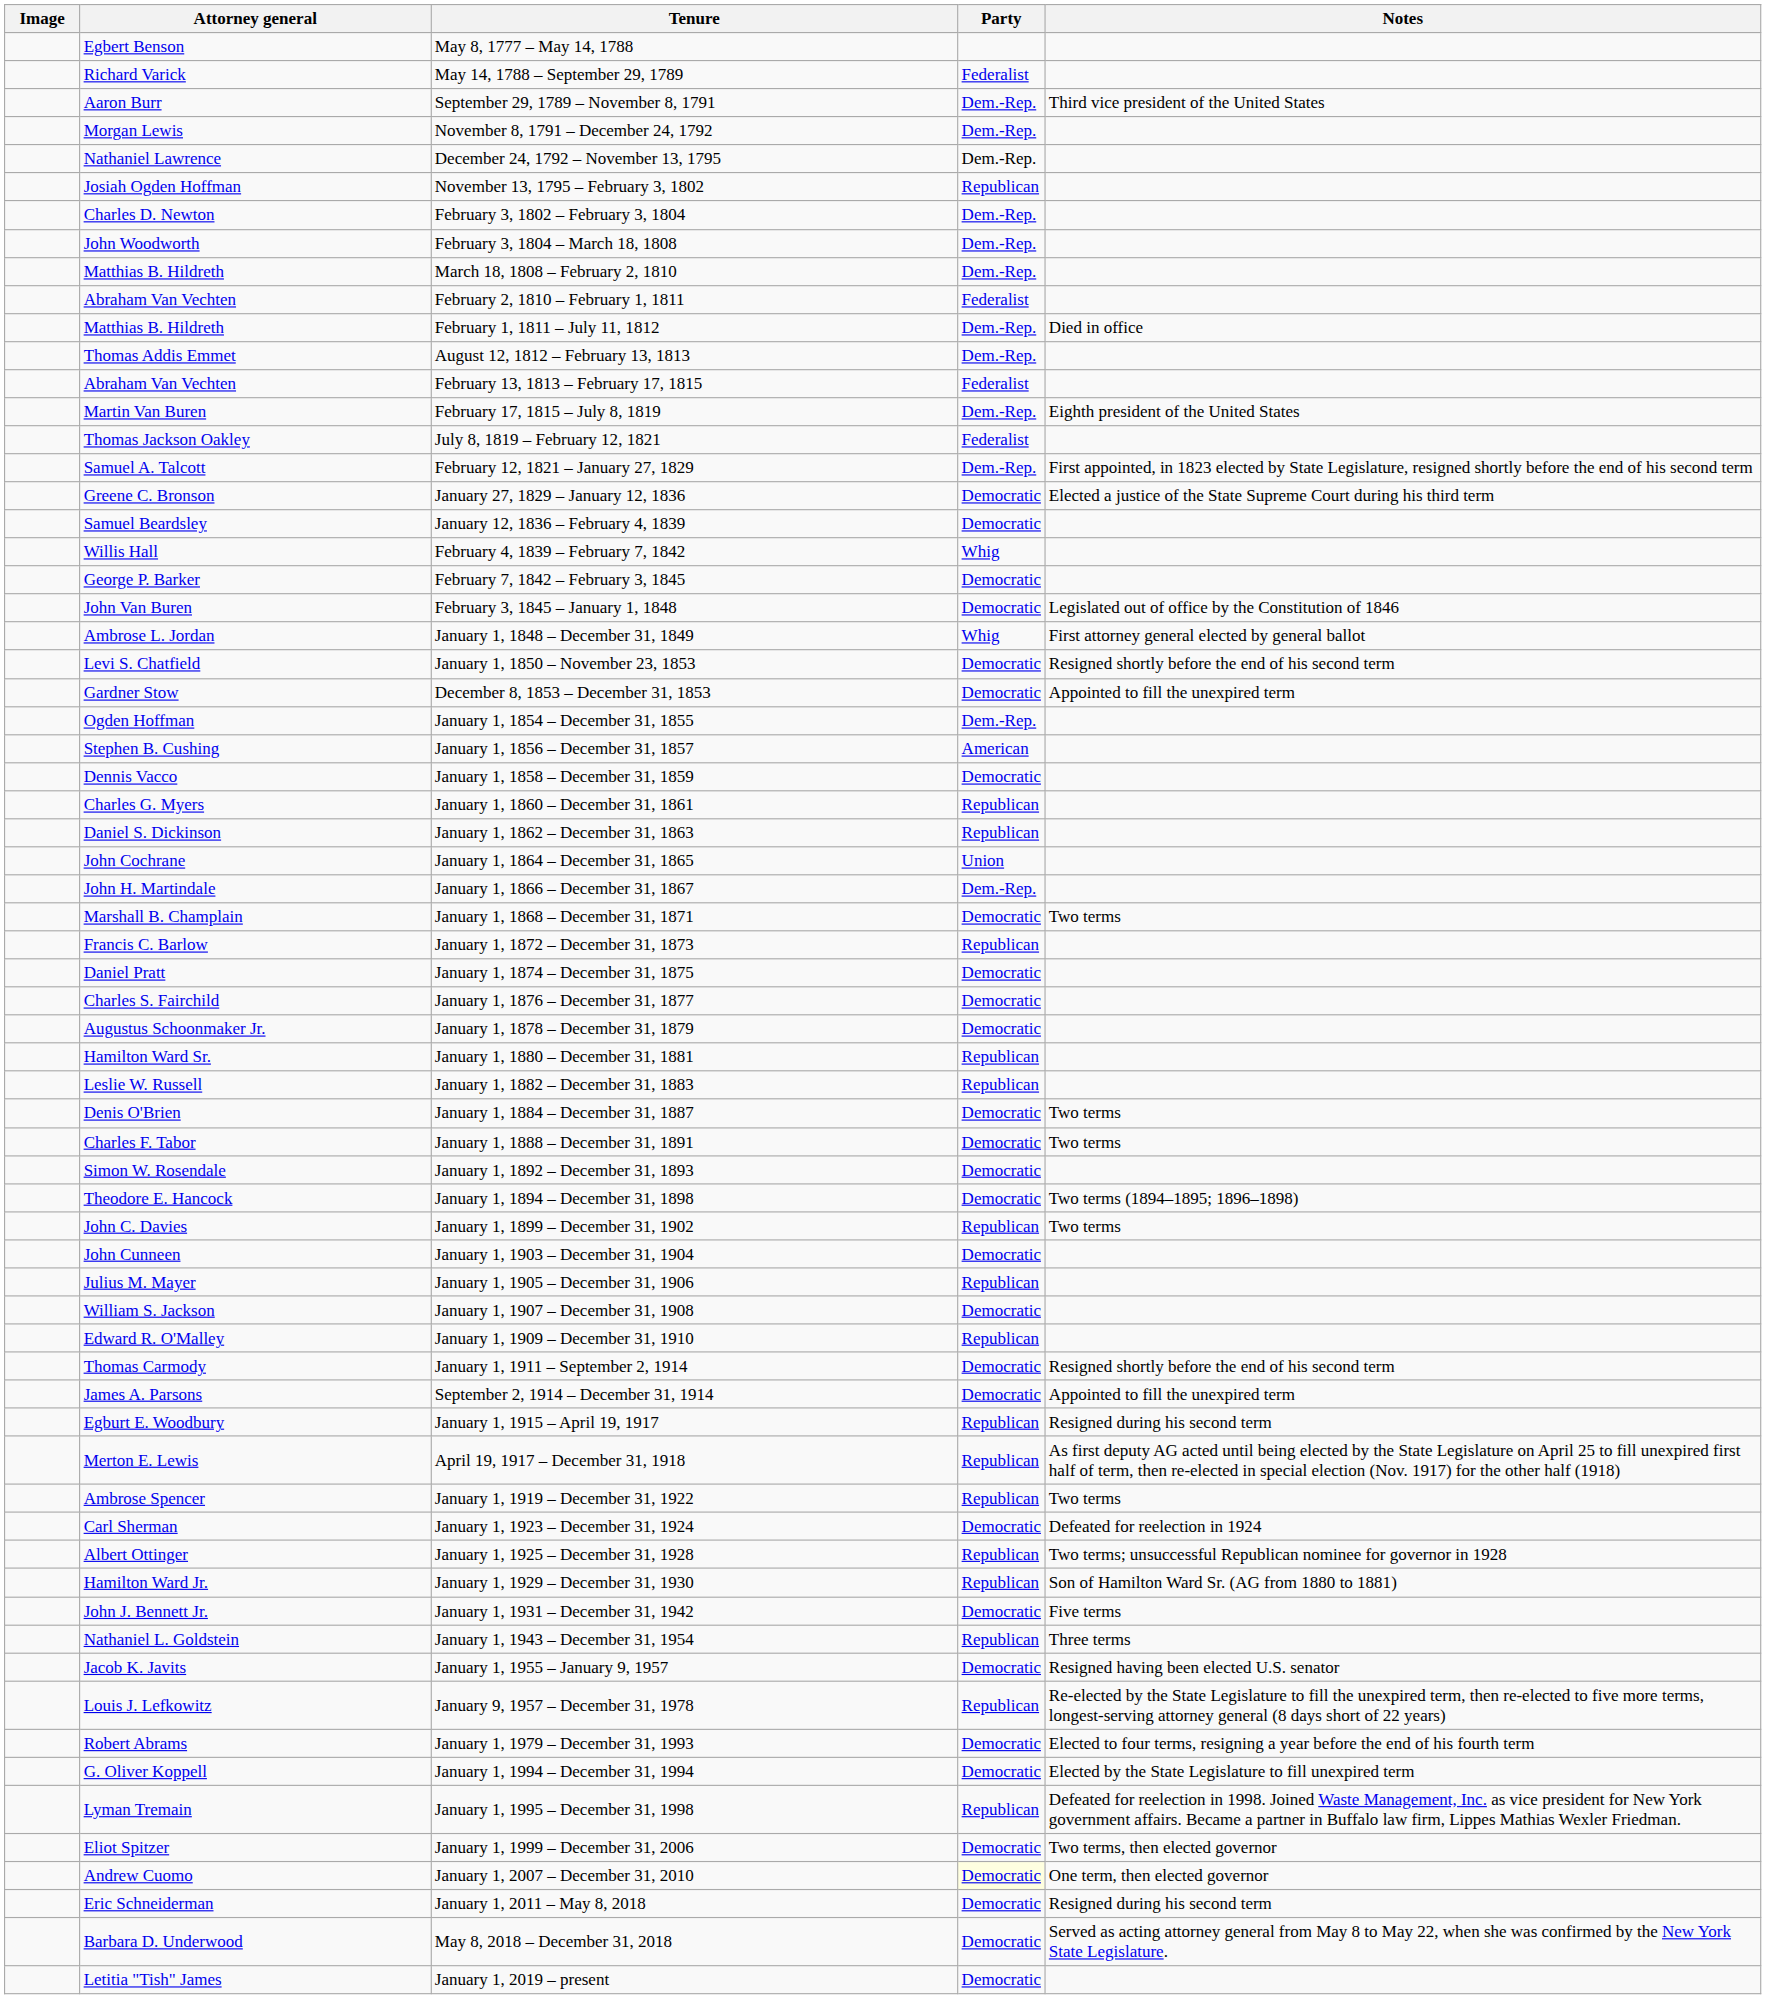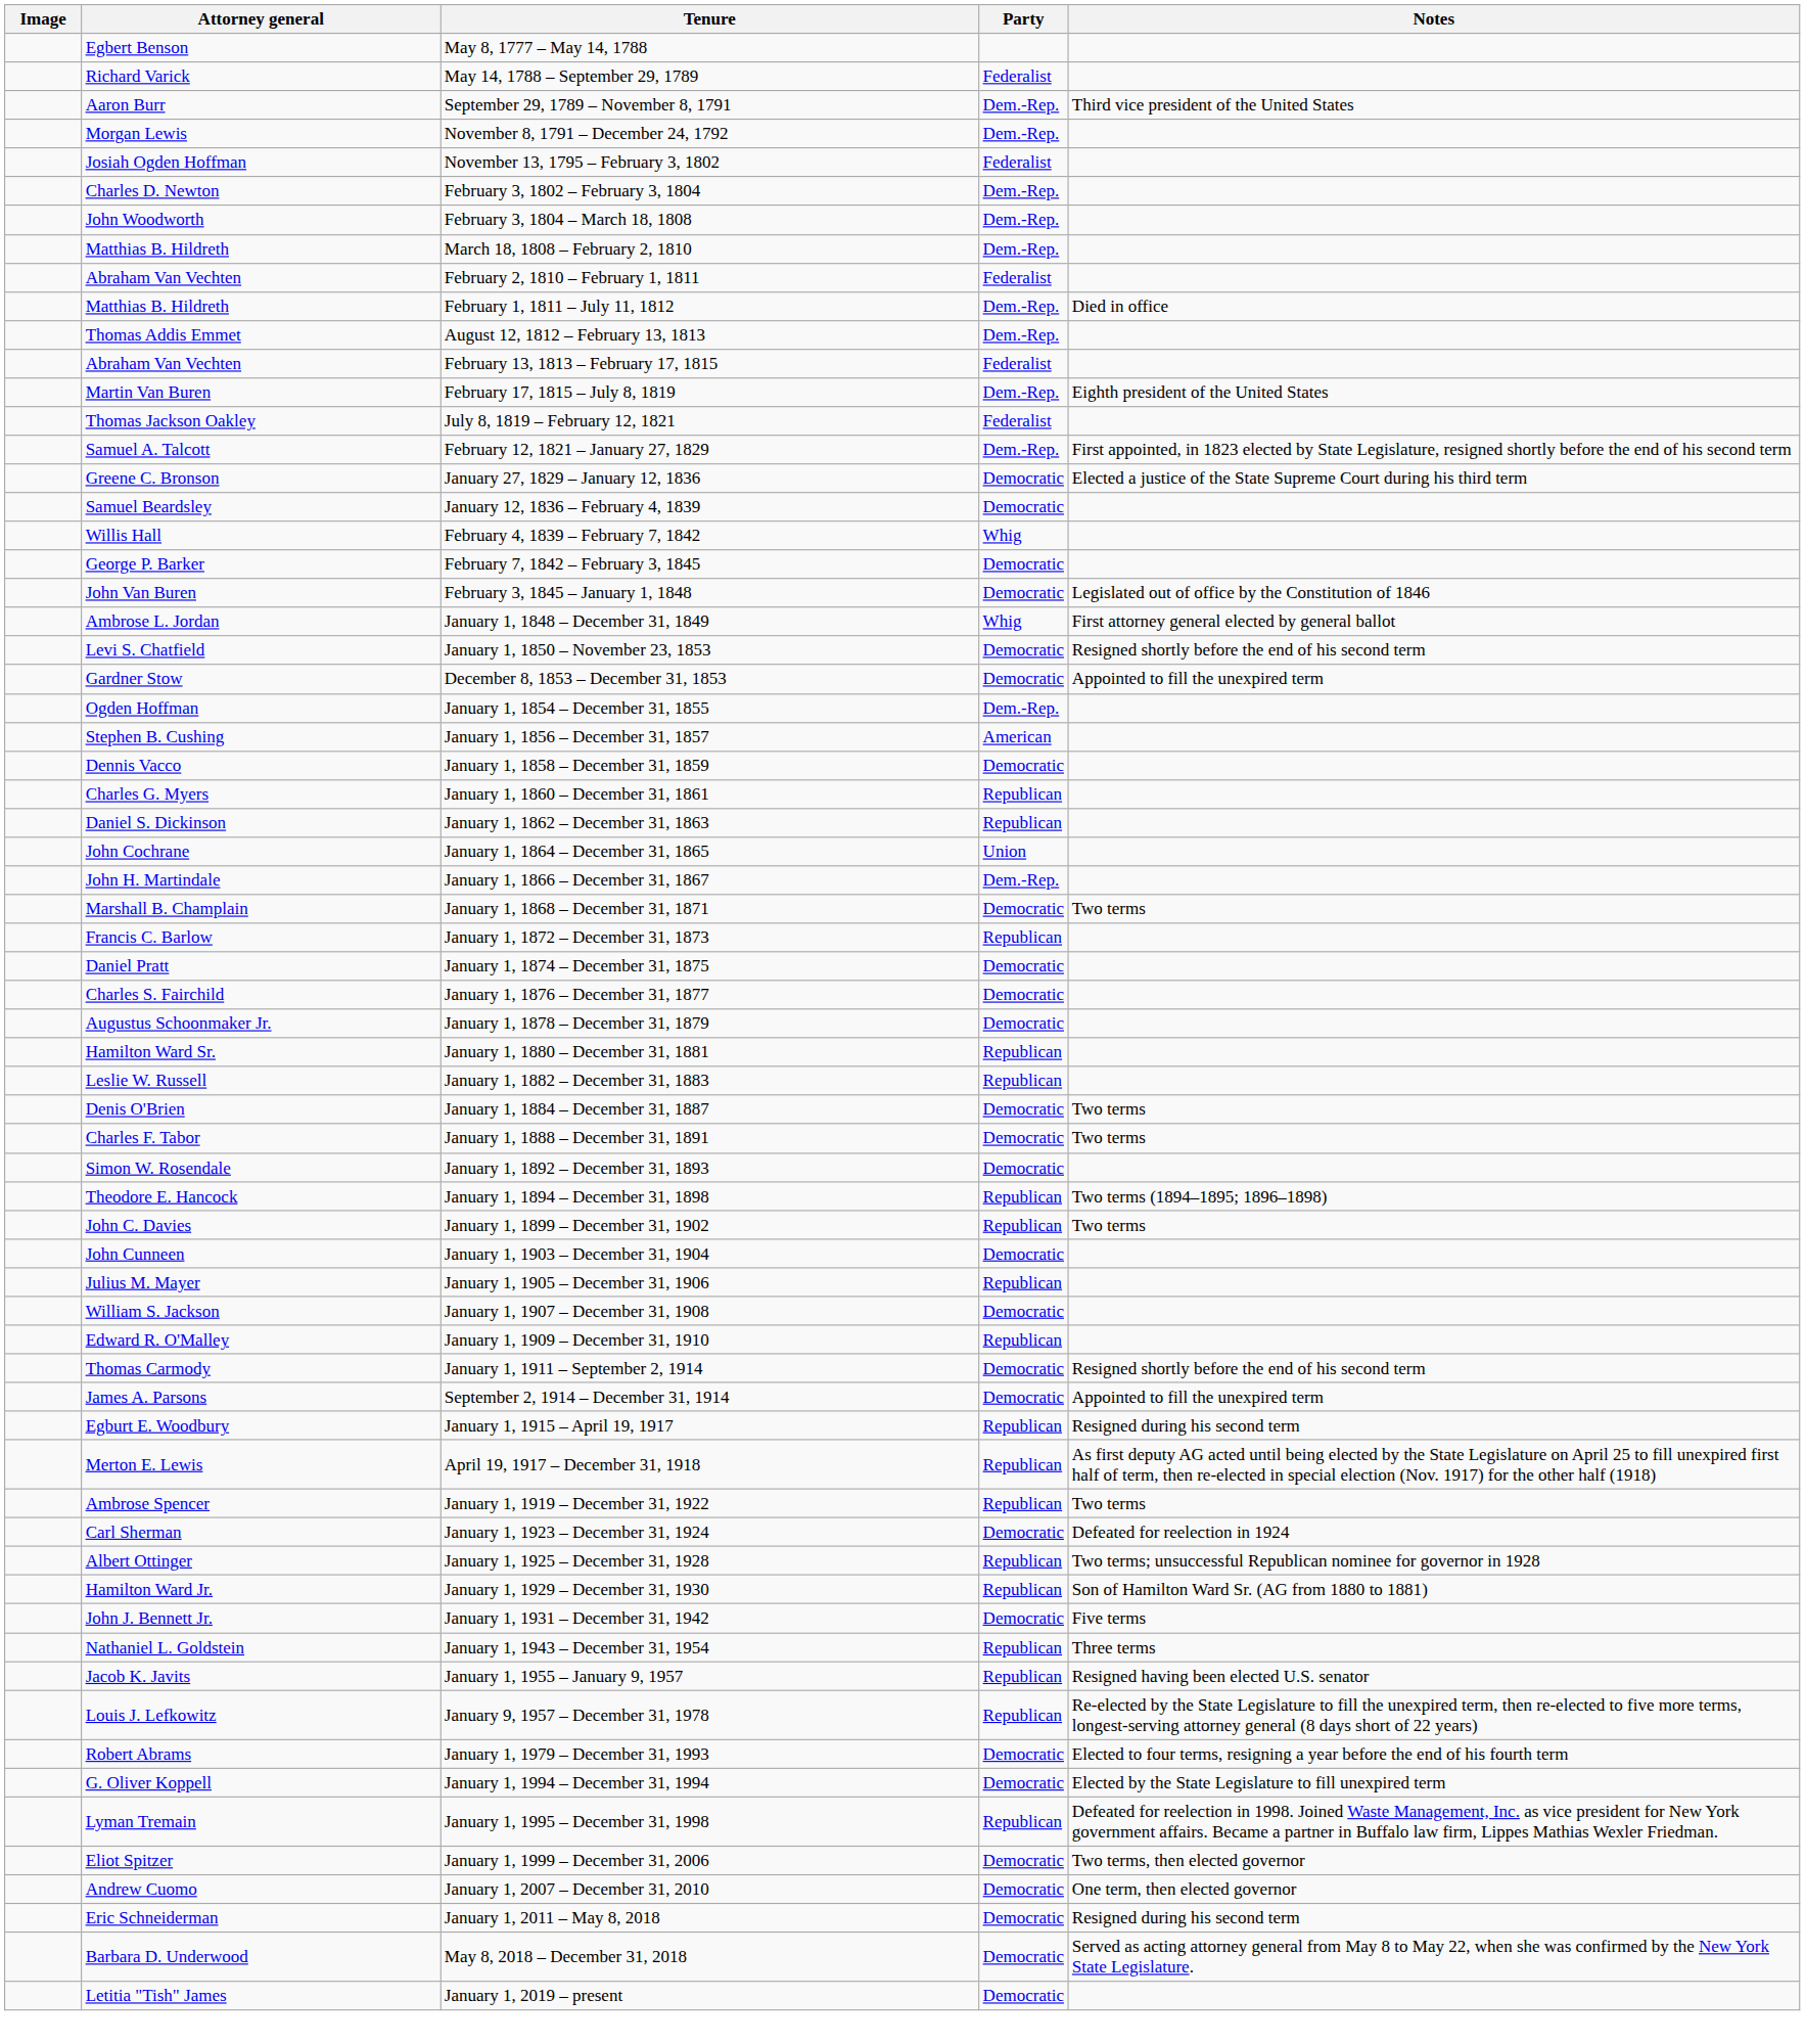- row: Nathaniel Lawrence | December 24, 1792 – November 13, 1795 | Dem.-Rep.
November 13, 1795 – February 3, 1802 | Party: Republican -> Federalist
January 1, 1894 – December 31, 1898 | Party: Democratic -> Republican
January 1, 1955 – January 9, 1957 | Party: Democratic -> Republican
January 1, 2007 – December 31, 2010 | Party: lightyellow background -> no background
